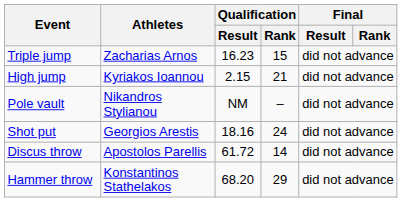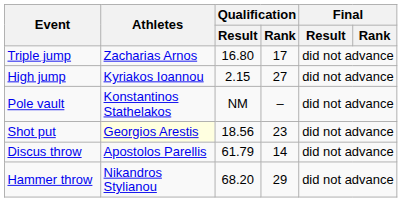Triple jump | Qualification / Result: 16.23 -> 16.80
Triple jump | Qualification / Rank: 15 -> 17
High jump | Qualification / Rank: 21 -> 27
Pole vault | Athletes: Nikandros Stylianou -> Konstantinos Stathelakos
Shot put | Athletes: no background -> lightyellow background
Shot put | Qualification / Result: 18.16 -> 18.56
Shot put | Qualification / Rank: 24 -> 23
Discus throw | Qualification / Result: 61.72 -> 61.79
Hammer throw | Athletes: Konstantinos Stathelakos -> Nikandros Stylianou
